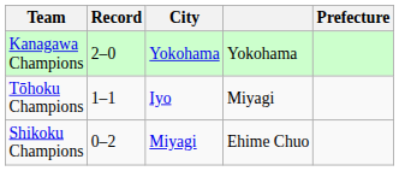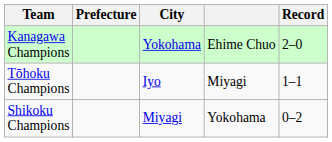columns swapped: Prefecture <-> Record
Kanagawa Champions | column 4: Yokohama -> Ehime Chuo
Shikoku Champions | column 4: Ehime Chuo -> Yokohama
